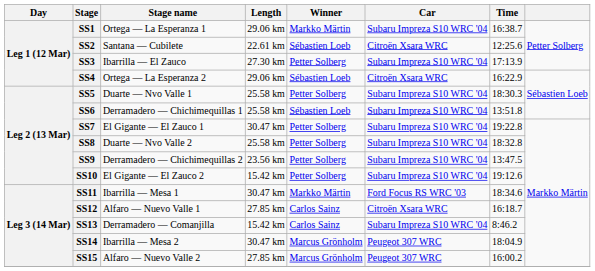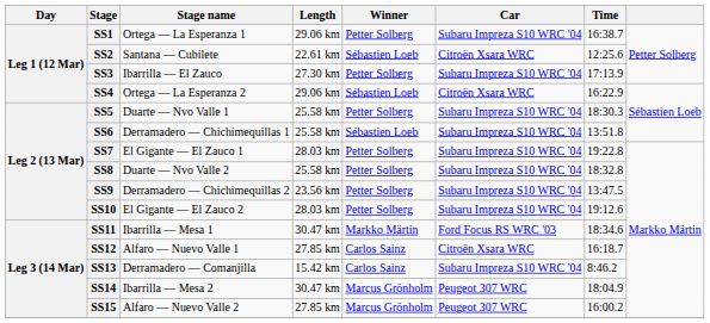SS1 | Winner: Markko Märtin -> Petter Solberg
SS7 | Length: 30.47 km -> 28.03 km
SS10 | Length: 15.42 km -> 28.03 km
